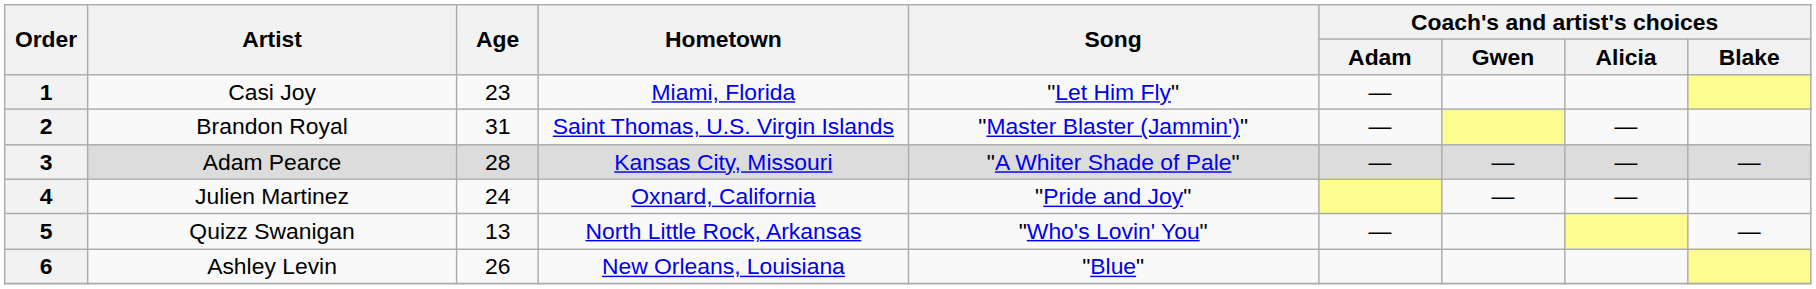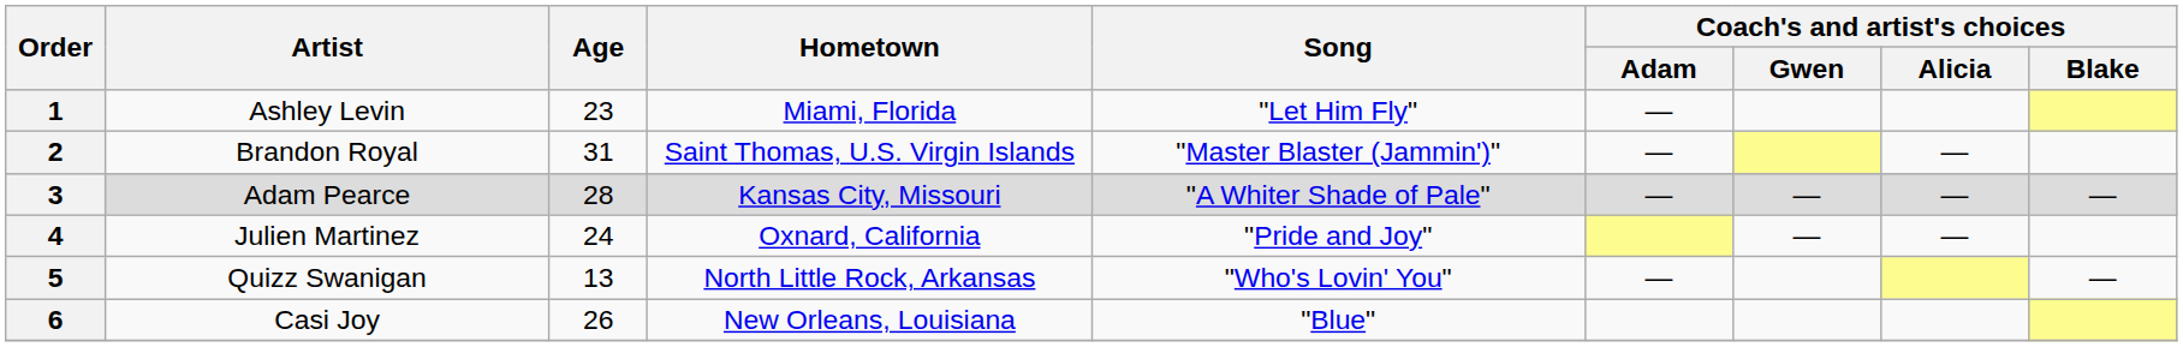1 | Artist: Casi Joy -> Ashley Levin
6 | Artist: Ashley Levin -> Casi Joy
